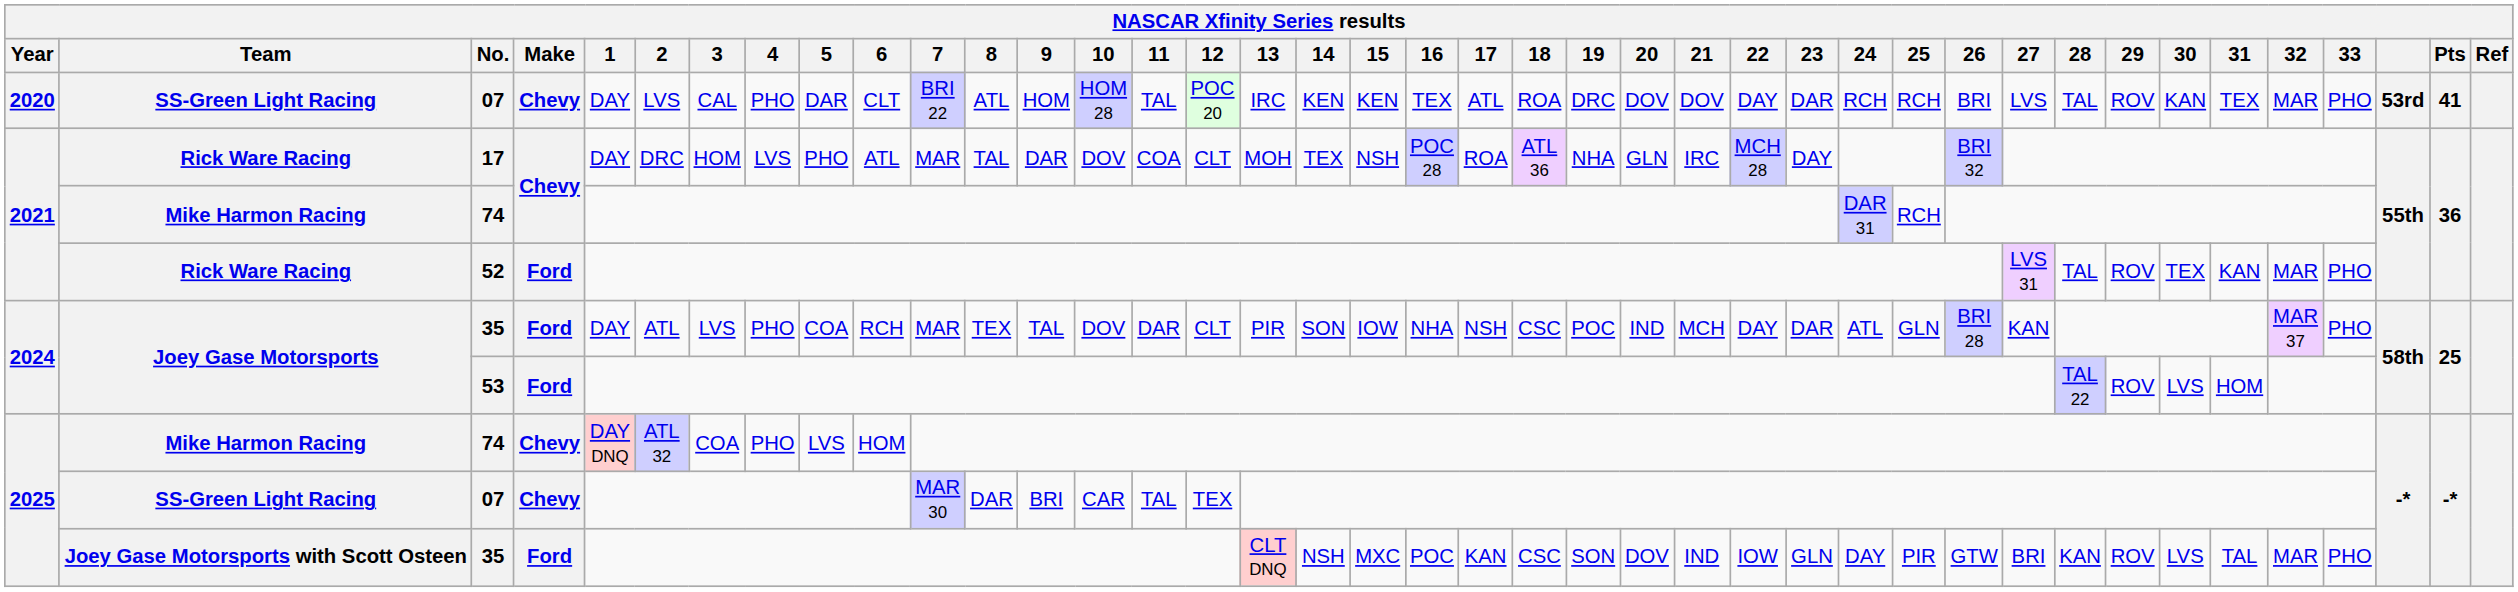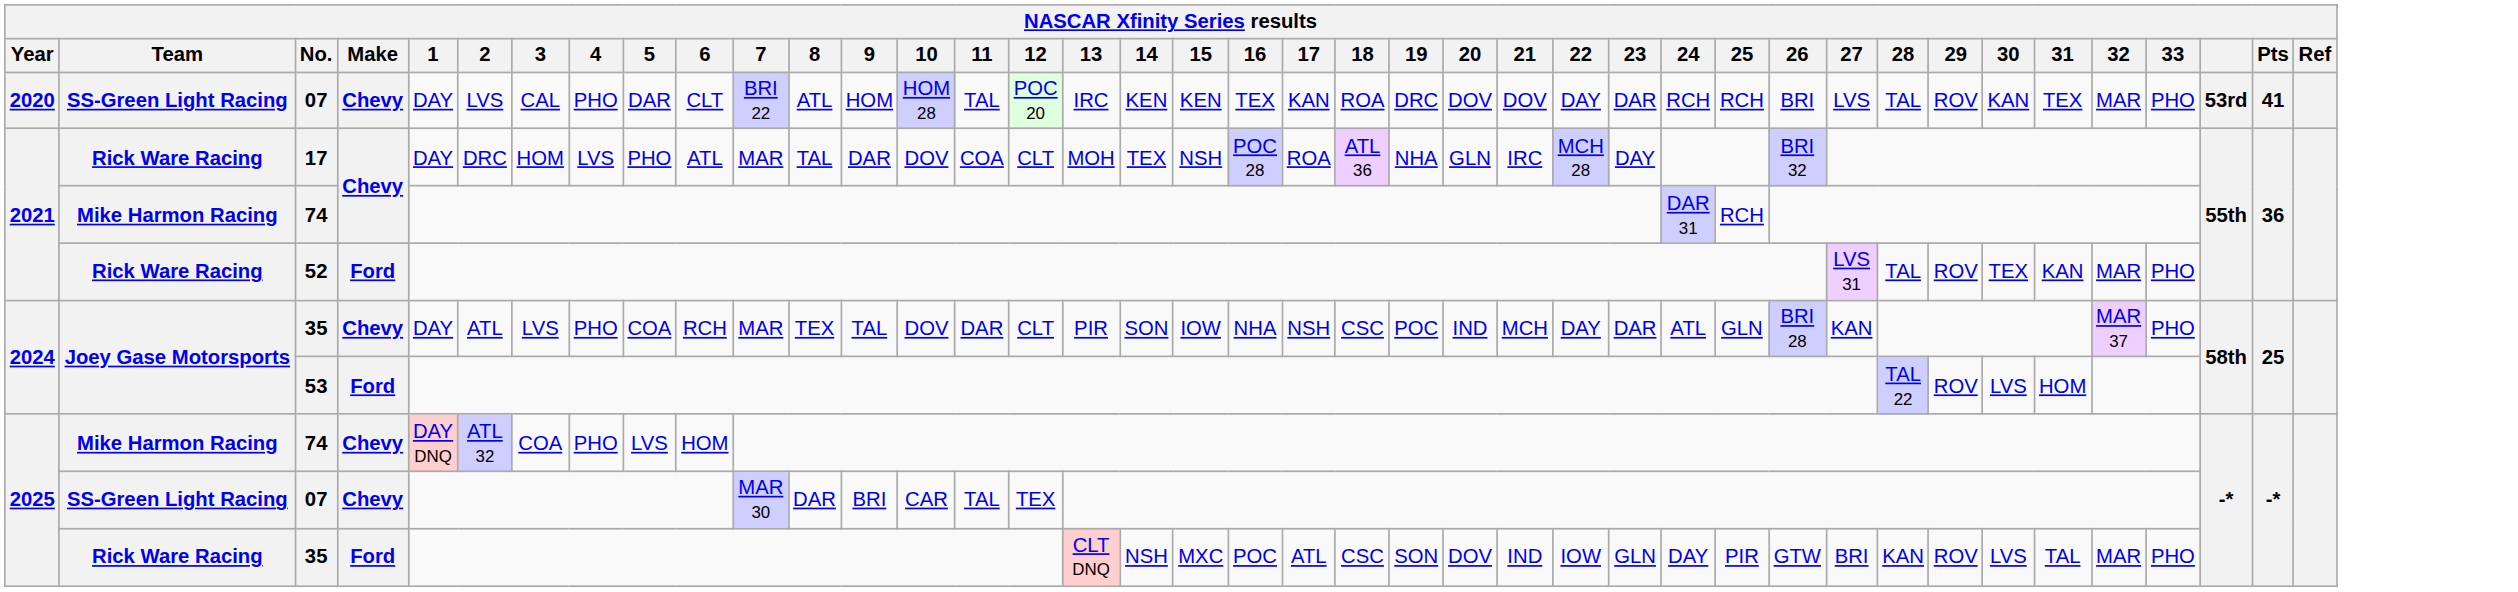2020 / 07 | 17: ATL -> KAN
2024 / 35 | Make: Ford -> Chevy
2025 / 35 | Team: Joey Gase Motorsports with Scott Osteen -> Rick Ware Racing
2025 / 35 | 17: KAN -> ATL
